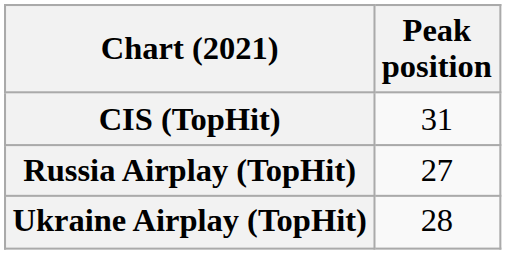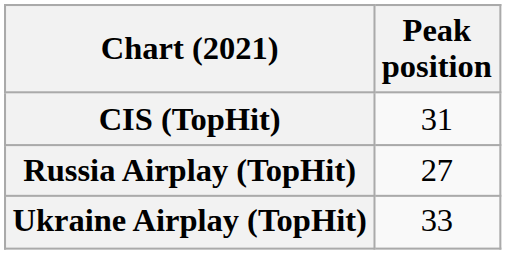Ukraine Airplay (TopHit) | Peak position: 28 -> 33
